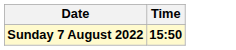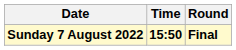+ column: Round | Final
